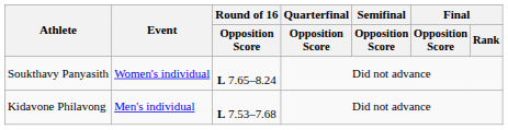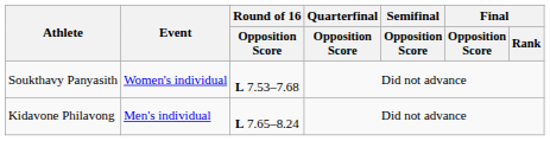Soukthavy Panyasith | Round of 16 / Opposition Score: L 7.65–8.24 -> L 7.53–7.68
Kidavone Philavong | Round of 16 / Opposition Score: L 7.53–7.68 -> L 7.65–8.24
